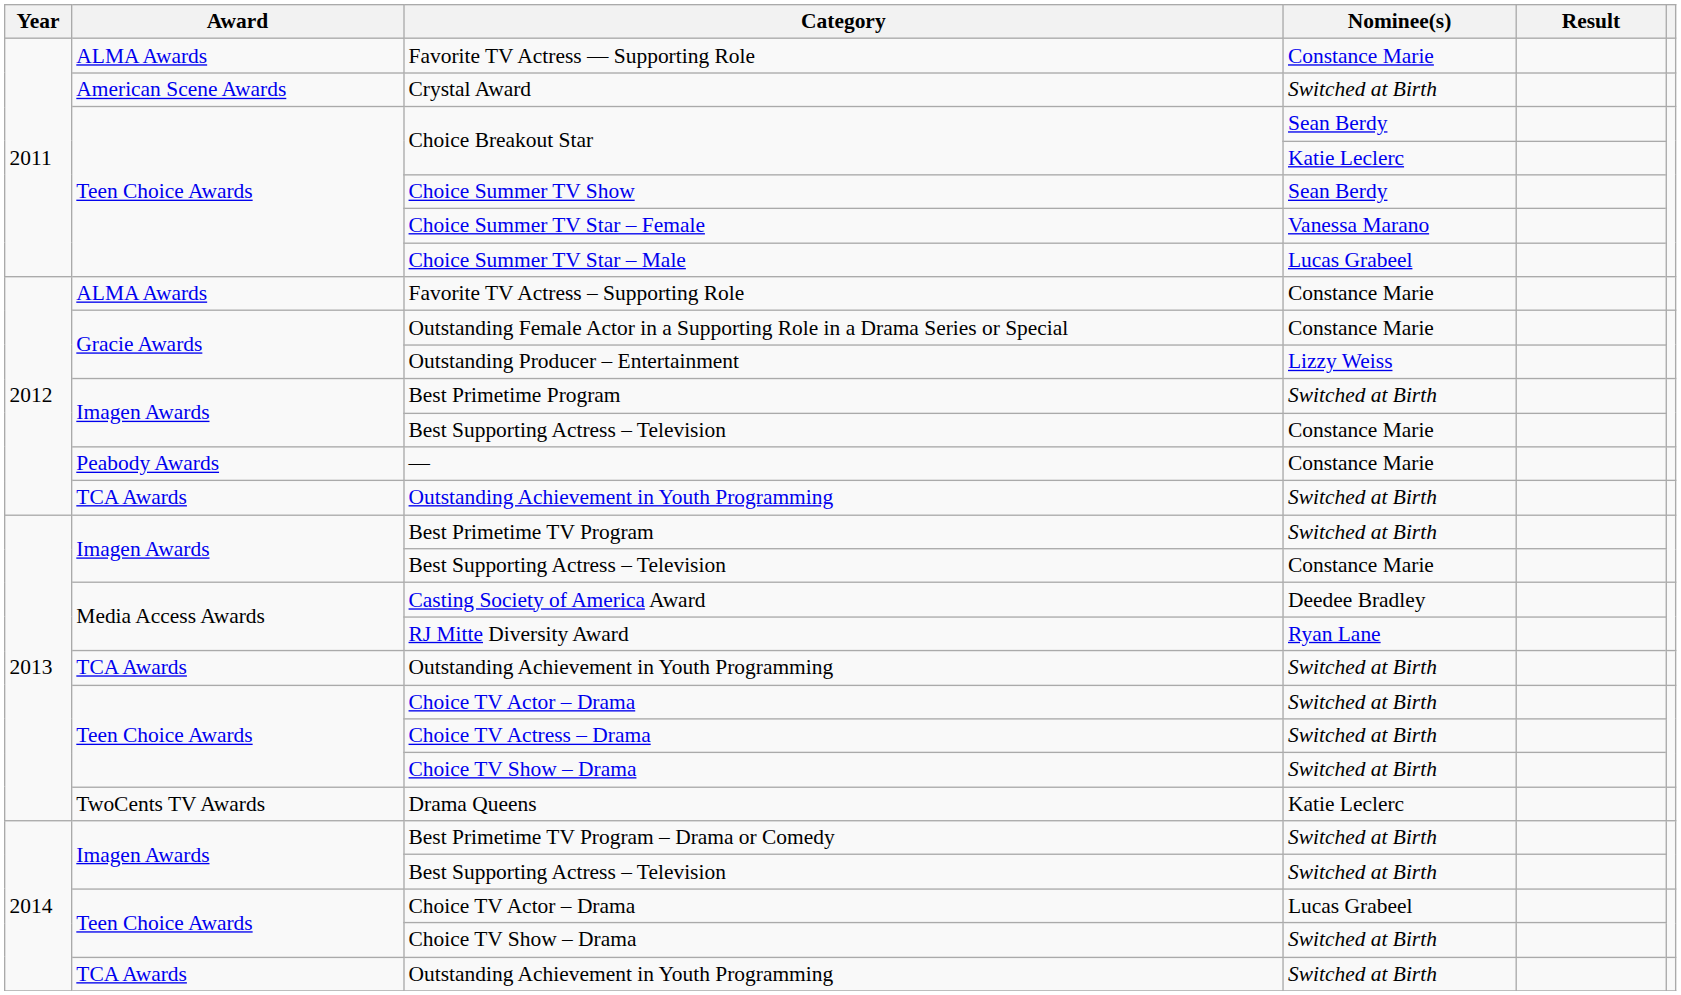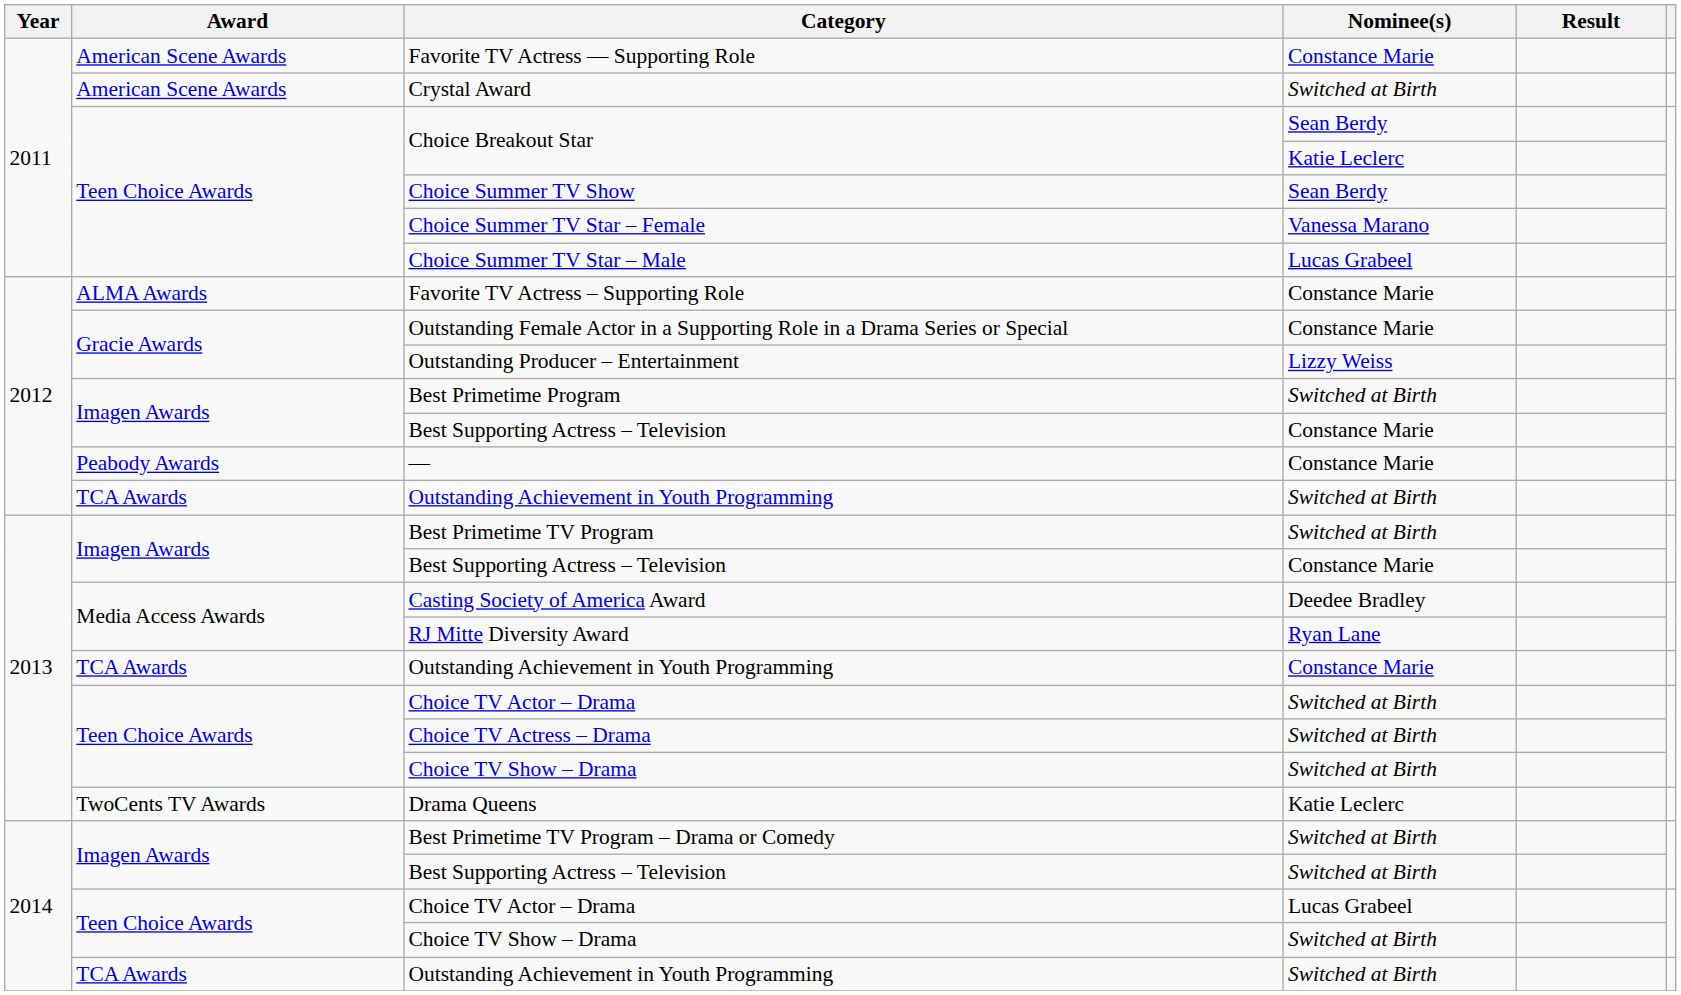Favorite TV Actress — Supporting Role | Award: ALMA Awards -> American Scene Awards
2013 / Outstanding Achievement in Youth Programming | Nominee(s): Switched at Birth -> Constance Marie
